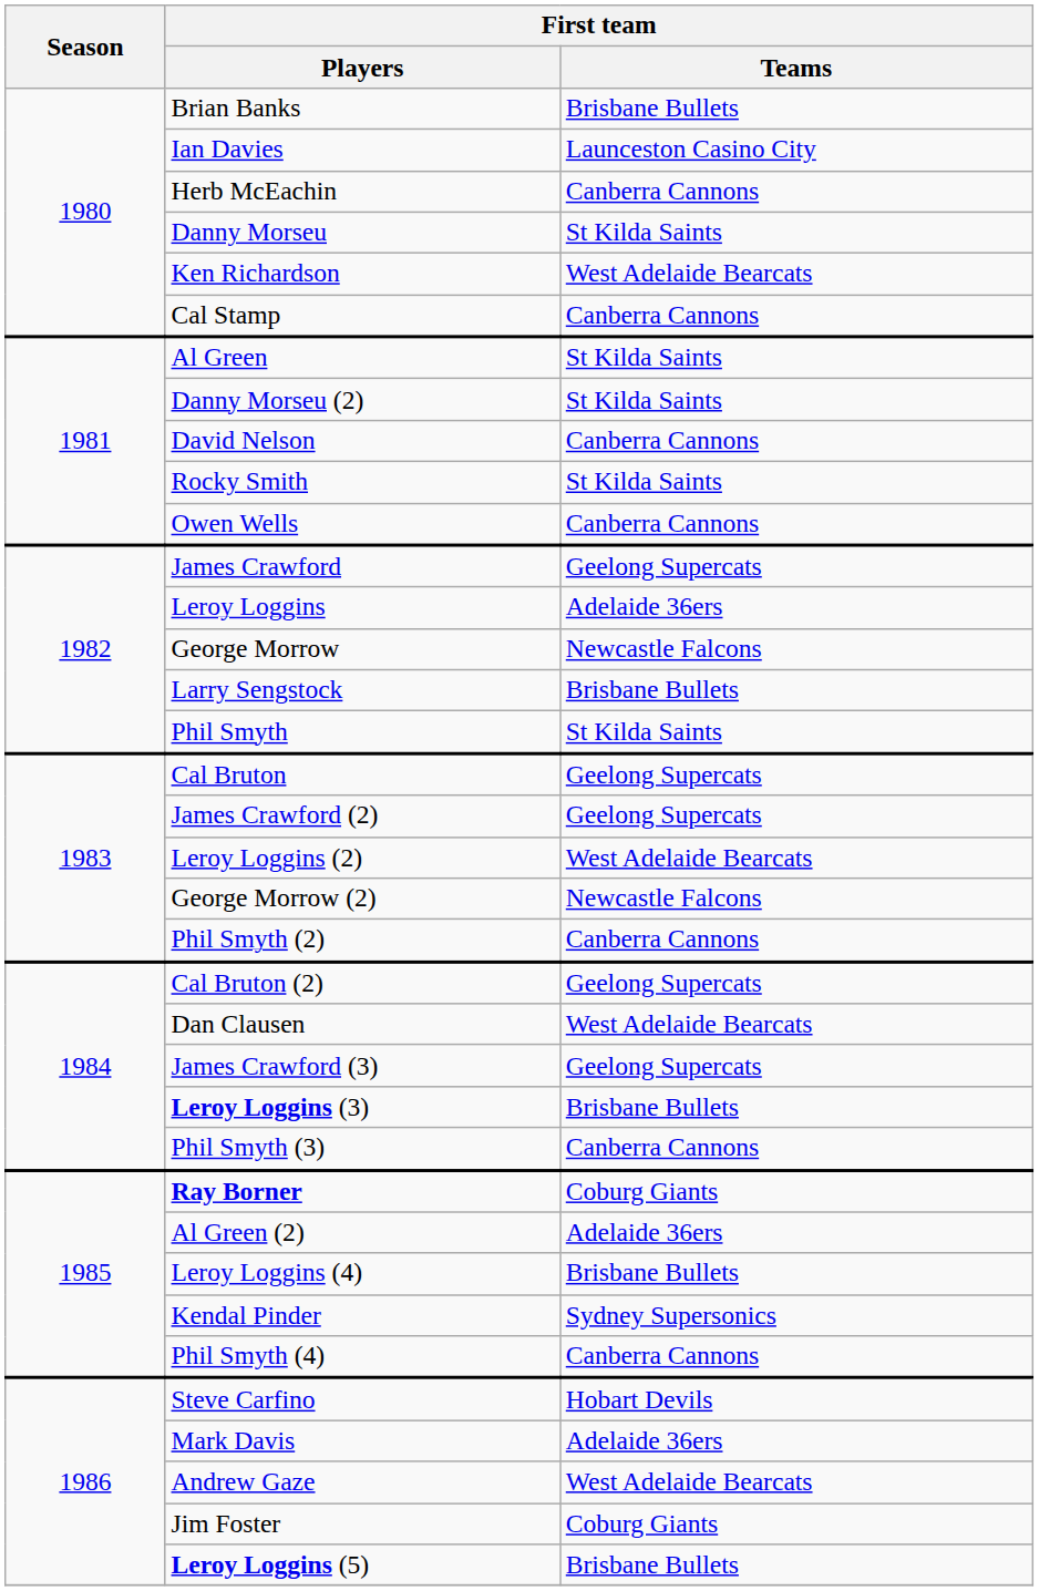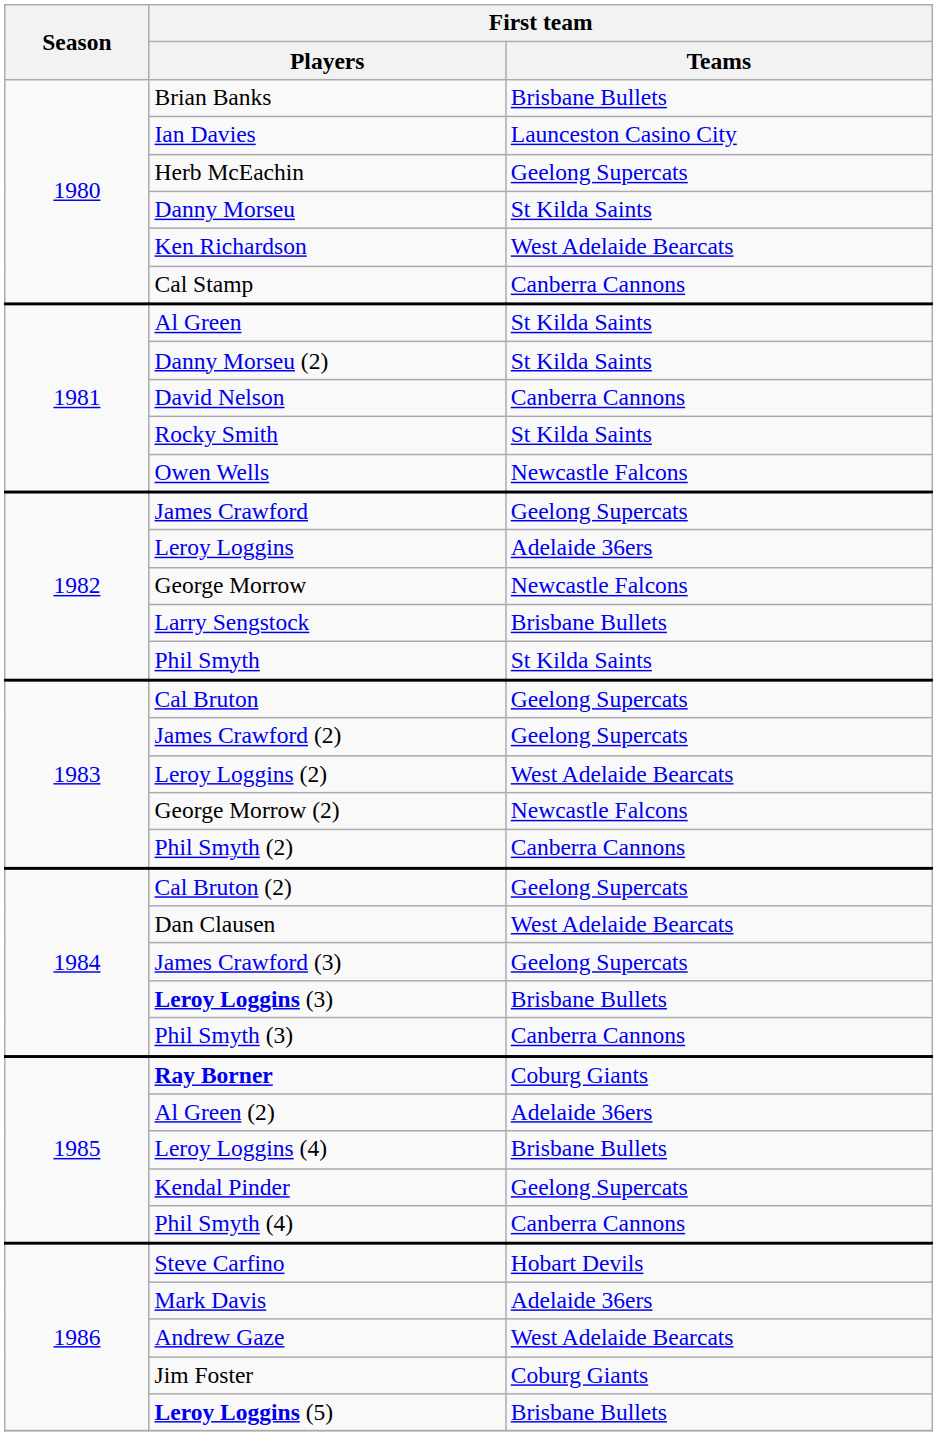Herb McEachin | First team / Teams: Canberra Cannons -> Geelong Supercats
Owen Wells | First team / Teams: Canberra Cannons -> Newcastle Falcons
Kendal Pinder | First team / Teams: Sydney Supersonics -> Geelong Supercats
